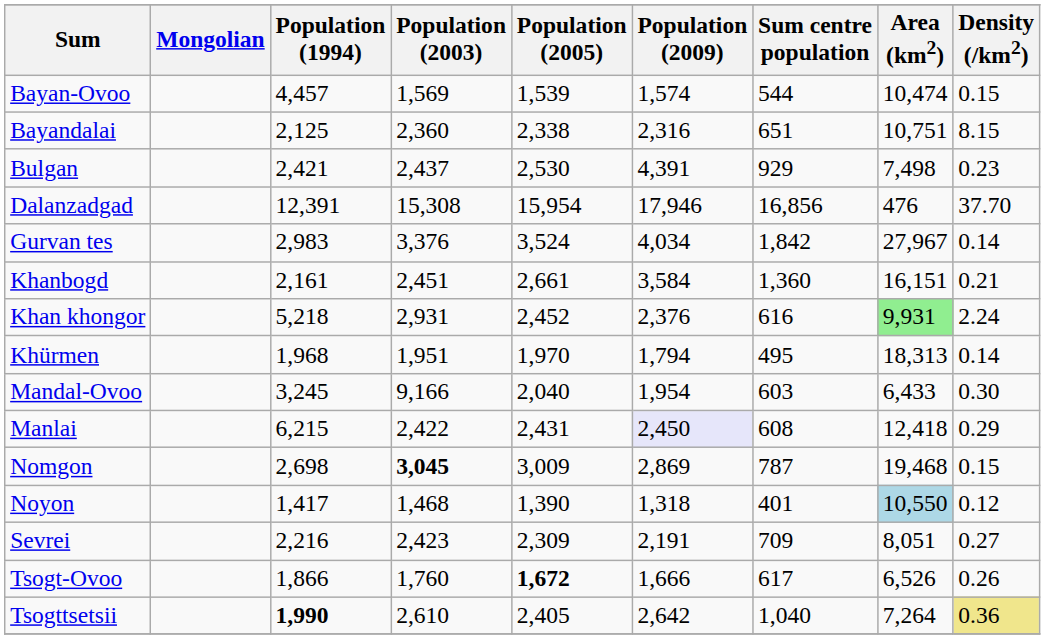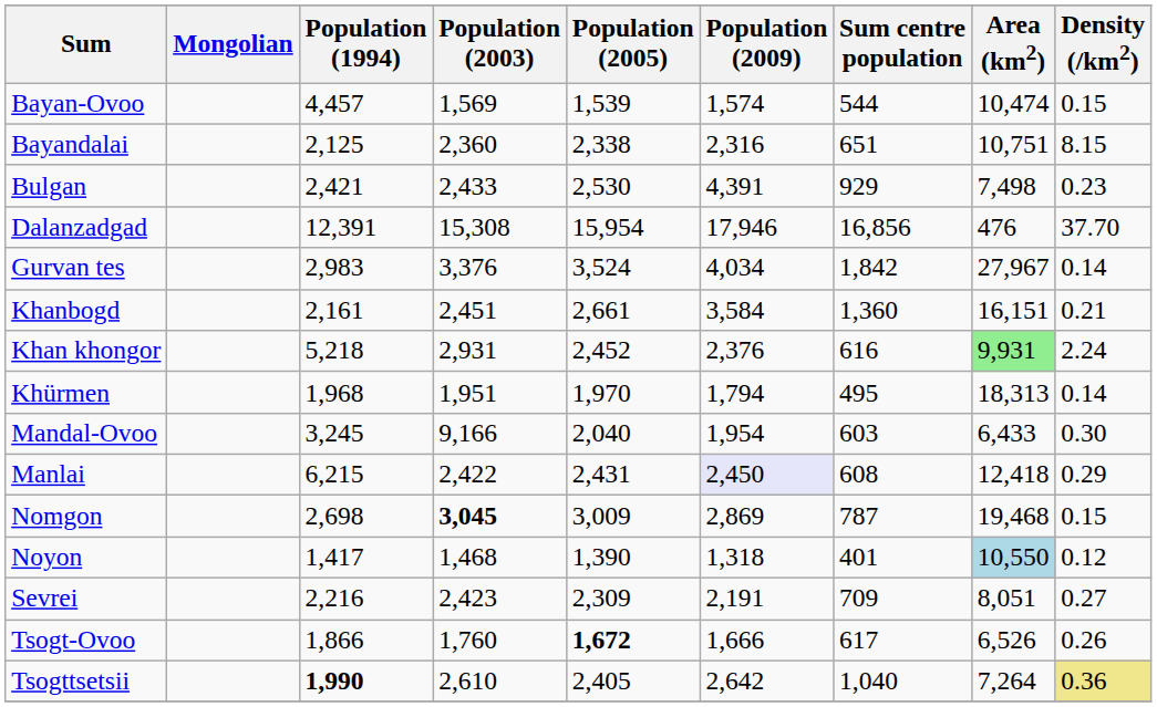Bulgan | Population (2003): 2,437 -> 2,433
